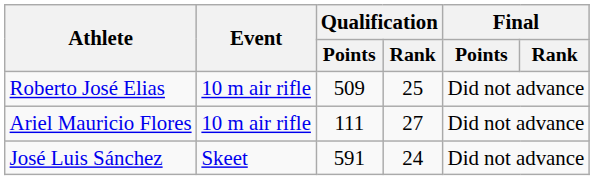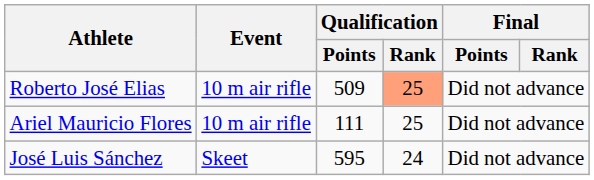Roberto José Elias | Qualification / Rank: no background -> lightsalmon background
Ariel Mauricio Flores | Qualification / Rank: 27 -> 25
José Luis Sánchez | Qualification / Points: 591 -> 595
